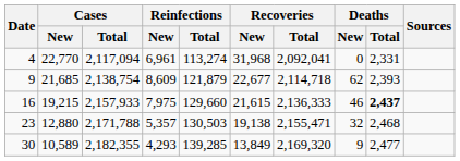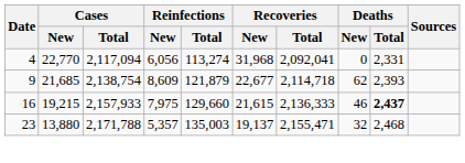4 | Reinfections / New: 6,961 -> 6,056
23 | Cases / New: 12,880 -> 13,880
23 | Reinfections / Total: 130,503 -> 135,003
23 | Recoveries / New: 19,138 -> 19,137
- row: 30 | 10,589 | 2,182,355 | 4,293 | 139,285 | 13,849 | 2,169,320 | 9 | 2,477
